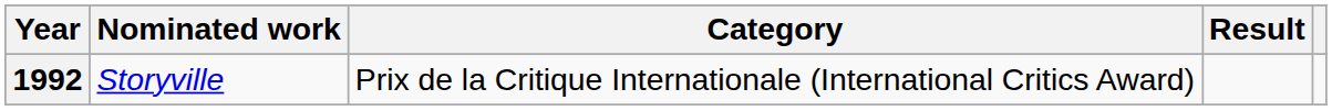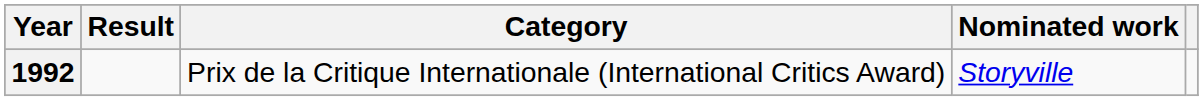columns swapped: Nominated work <-> Result
